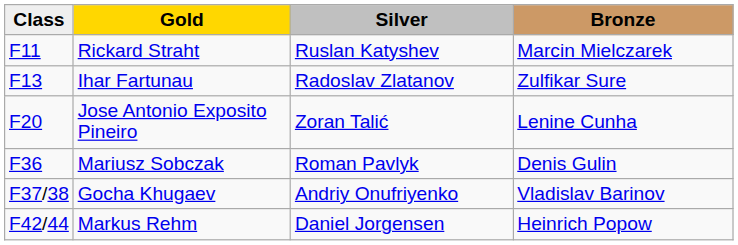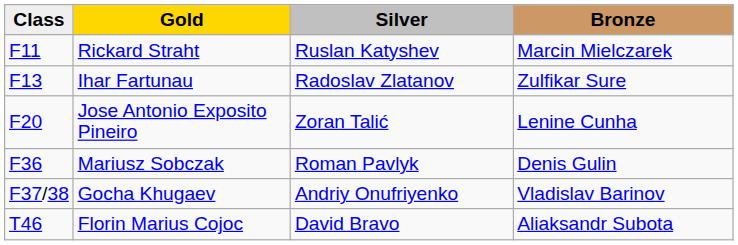- row: F42/44 | Markus Rehm | Daniel Jorgensen | Heinrich Popow
+ row: T46 | Florin Marius Cojoc | David Bravo | Aliaksandr Subota
